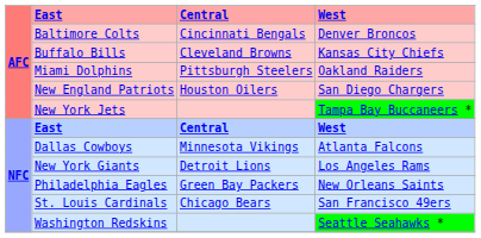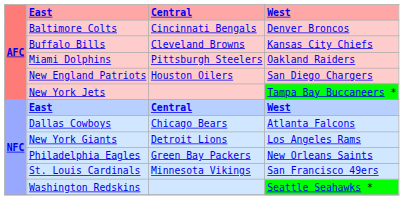Dallas Cowboys | Central: Minnesota Vikings -> Chicago Bears
St. Louis Cardinals | Central: Chicago Bears -> Minnesota Vikings
